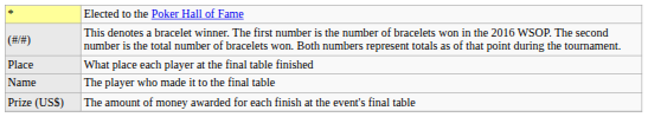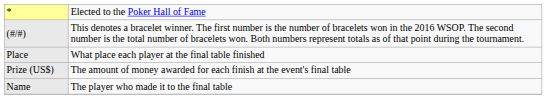rows swapped: Name <-> Prize (US$)
